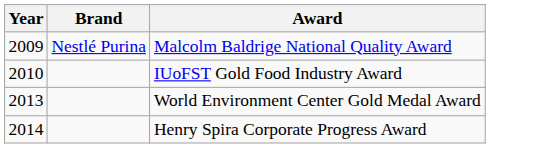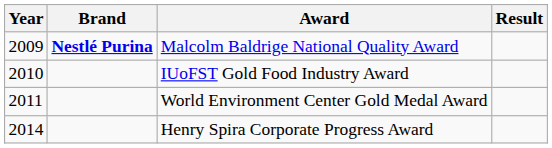+ column: Result
Malcolm Baldrige National Quality Award | Brand: normal -> bold
World Environment Center Gold Medal Award | Year: 2013 -> 2011
